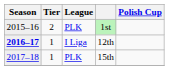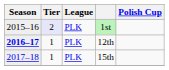1st | Tier: no background -> lavender background
12th | League: I Liga -> PLK
